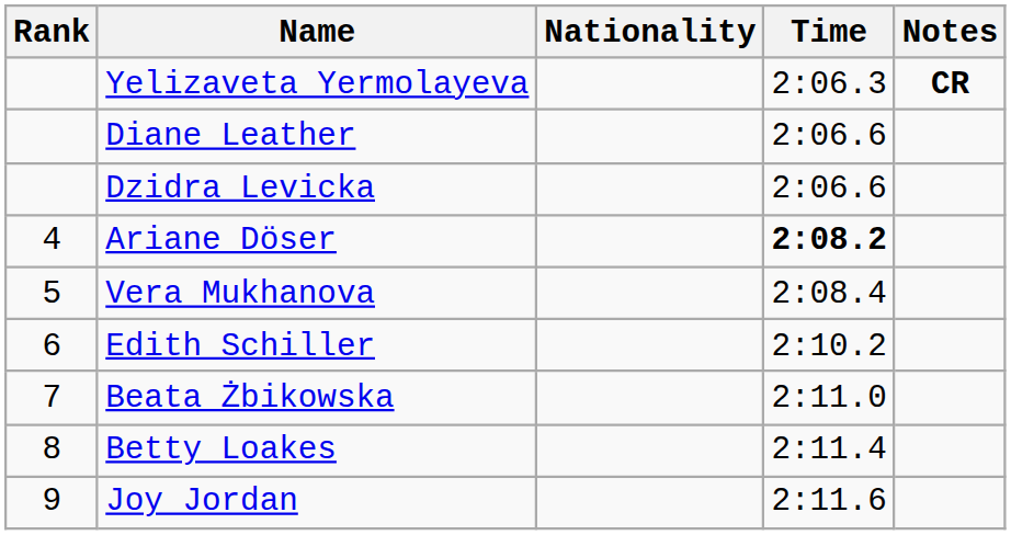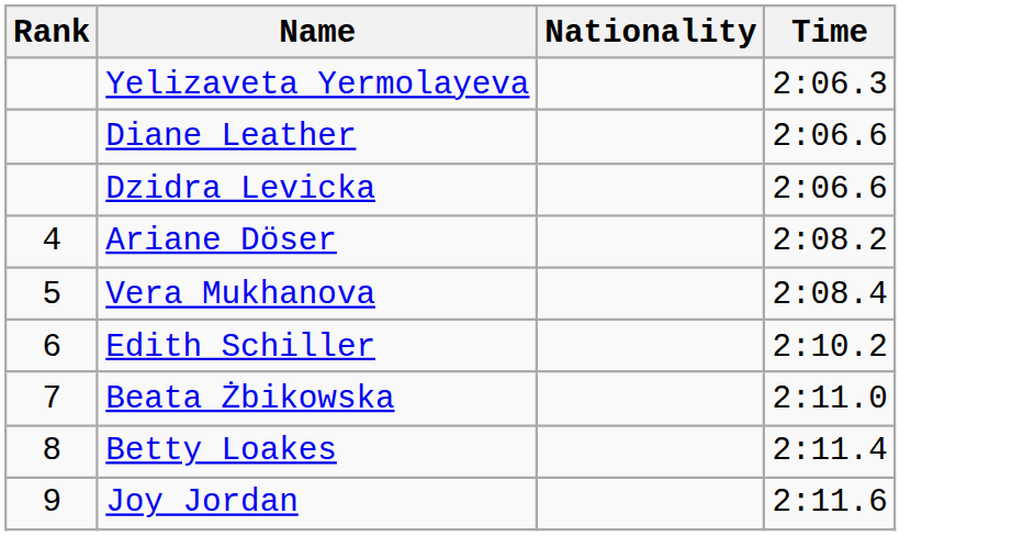- column: Notes | CR
Ariane Döser | Time: bold -> normal
